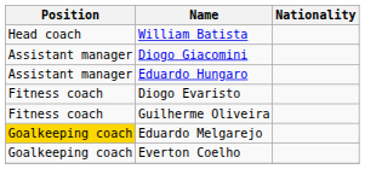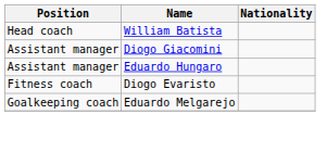- row: Fitness coach | Guilherme Oliveira
Eduardo Melgarejo | Position: gold background -> no background
- row: Goalkeeping coach | Everton Coelho
